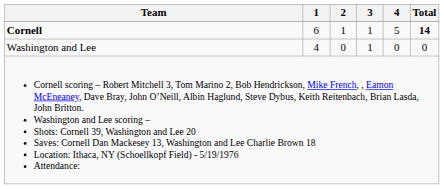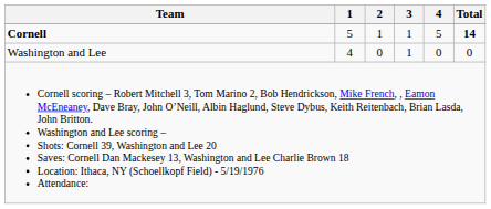Cornell | 1: 6 -> 5
